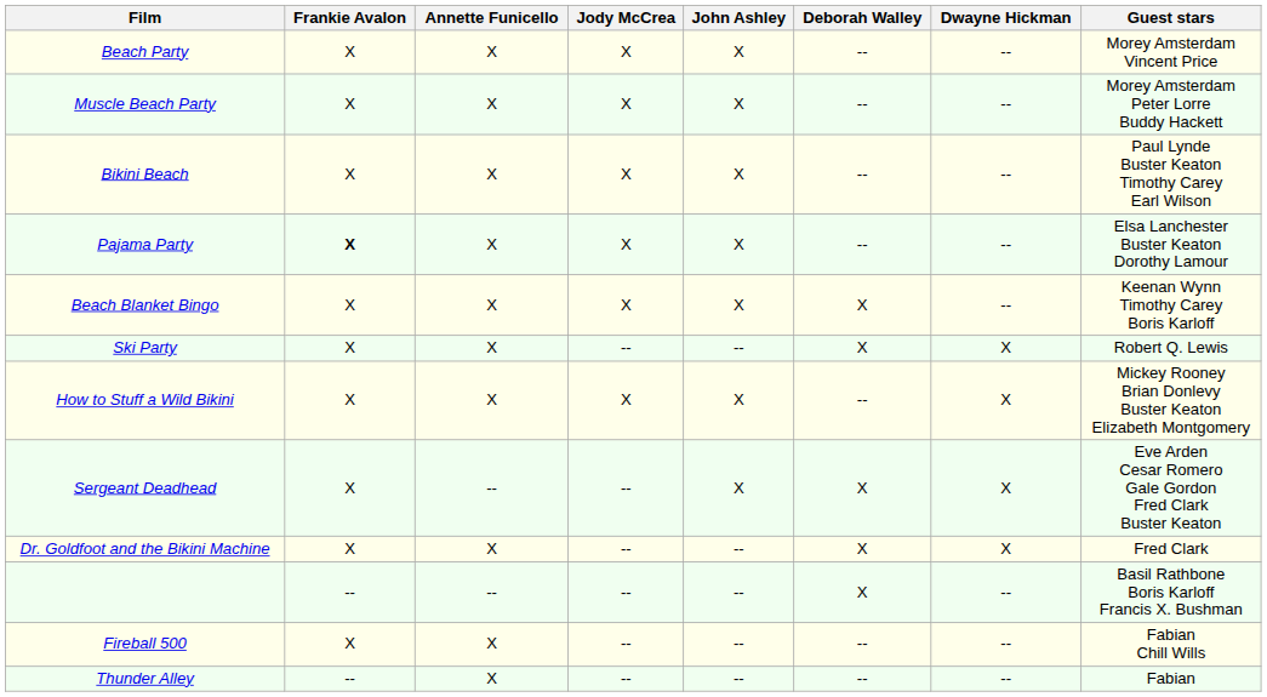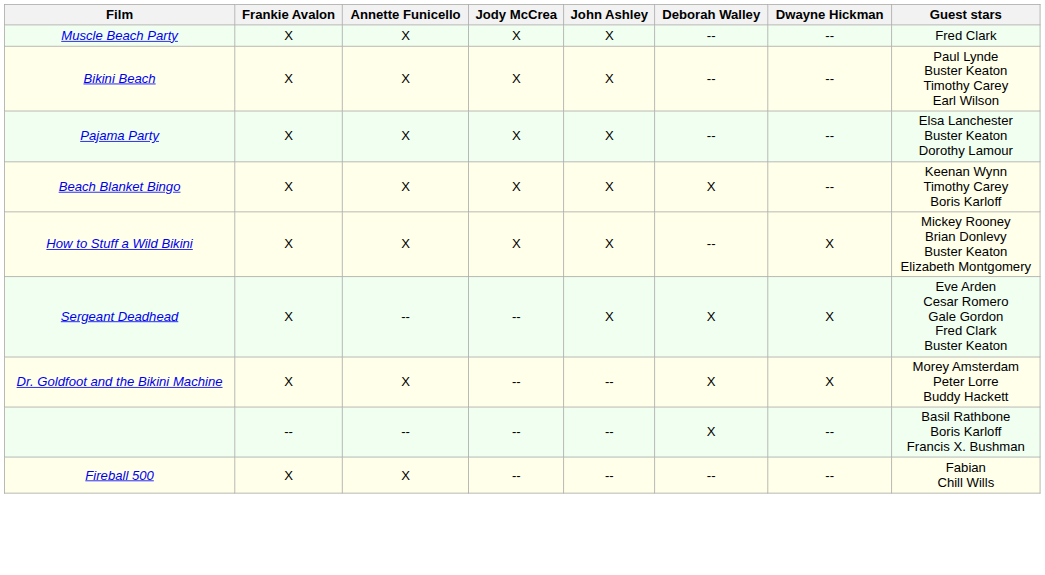- row: Beach Party | X | X | X | X | -- | -- | Morey Amsterdam Vincent Price
Muscle Beach Party | Guest stars: Morey Amsterdam Peter Lorre Buddy Hackett -> Fred Clark
Pajama Party | Frankie Avalon: bold -> normal
- row: Ski Party | X | X | -- | -- | X | X | Robert Q. Lewis
Dr. Goldfoot and the Bikini Machine | Guest stars: Fred Clark -> Morey Amsterdam Peter Lorre Buddy Hackett
- row: Thunder Alley | -- | X | -- | -- | -- | -- | Fabian
